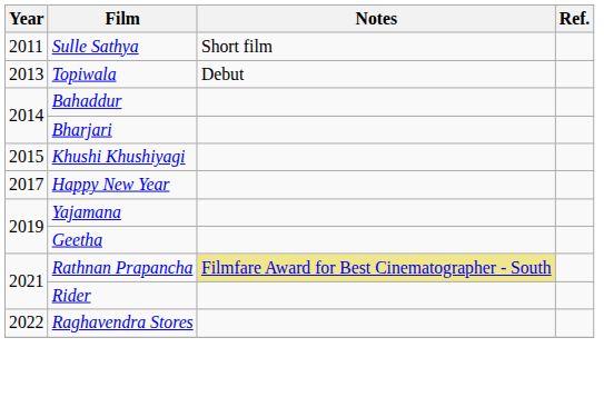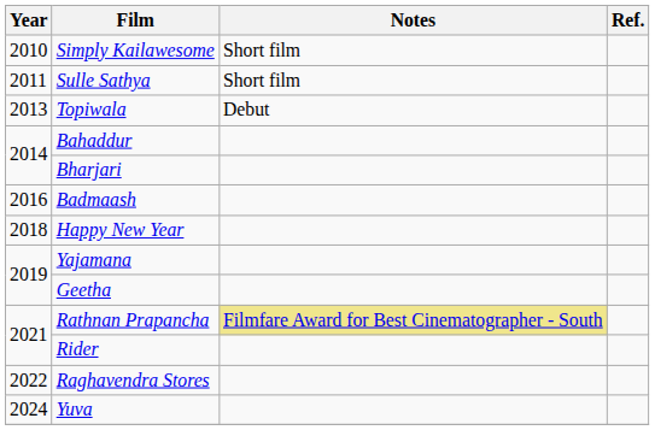+ row: 2010 | Simply Kailawesome | Short film
- row: 2015 | Khushi Khushiyagi
+ row: 2016 | Badmaash
Happy New Year | Year: 2017 -> 2018
+ row: 2024 | Yuva
